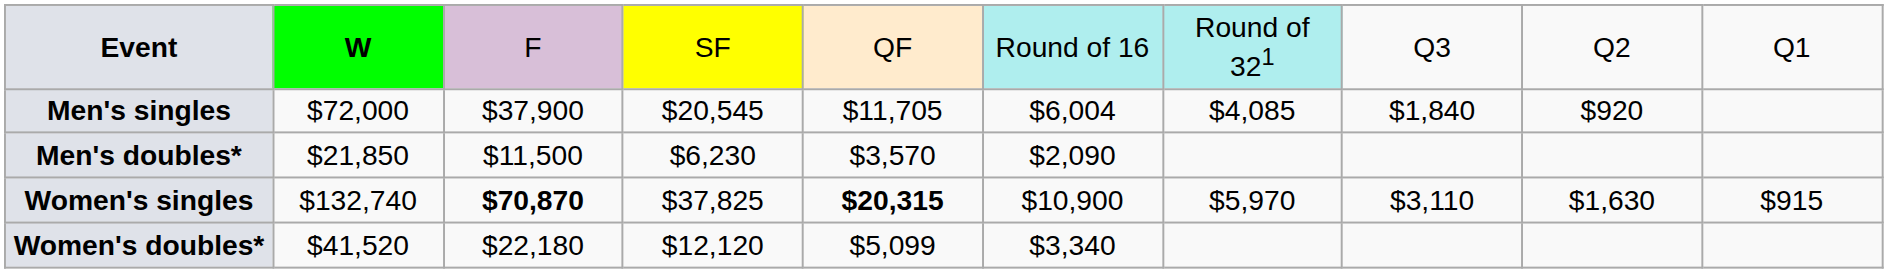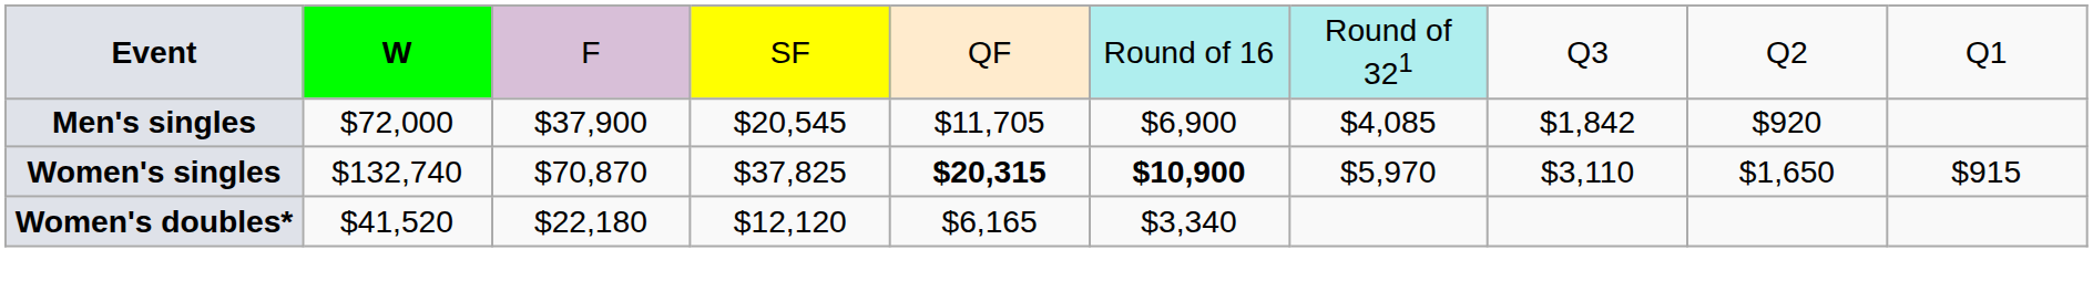Men's singles | column 6: $6,004 -> $6,900
Men's singles | column 8: $1,840 -> $1,842
- row: Men's doubles* | $21,850 | $11,500 | $6,230 | $3,570 | $2,090
Women's singles | column 3: bold -> normal
Women's singles | column 6: normal -> bold
Women's singles | column 9: $1,630 -> $1,650
Women's doubles* | column 5: $5,099 -> $6,165
